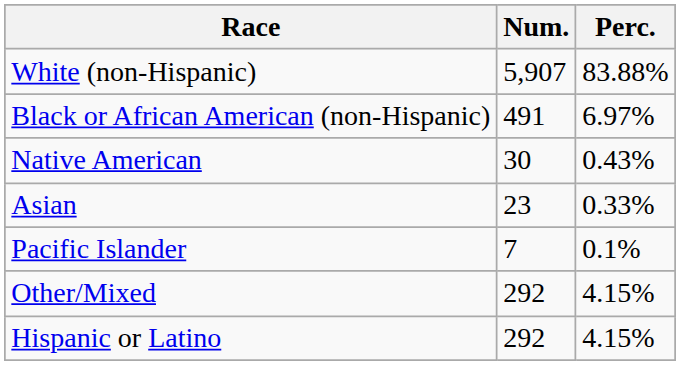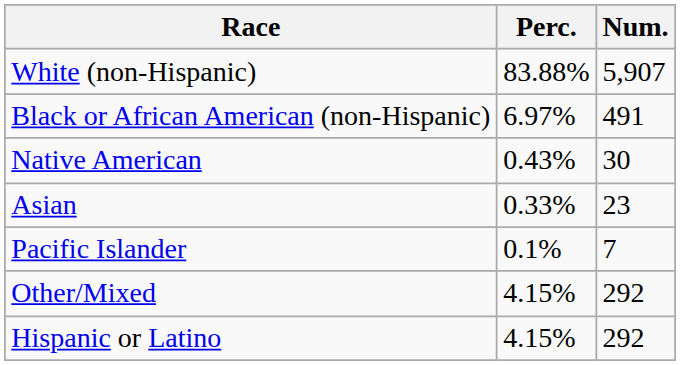columns swapped: Num. <-> Perc.
